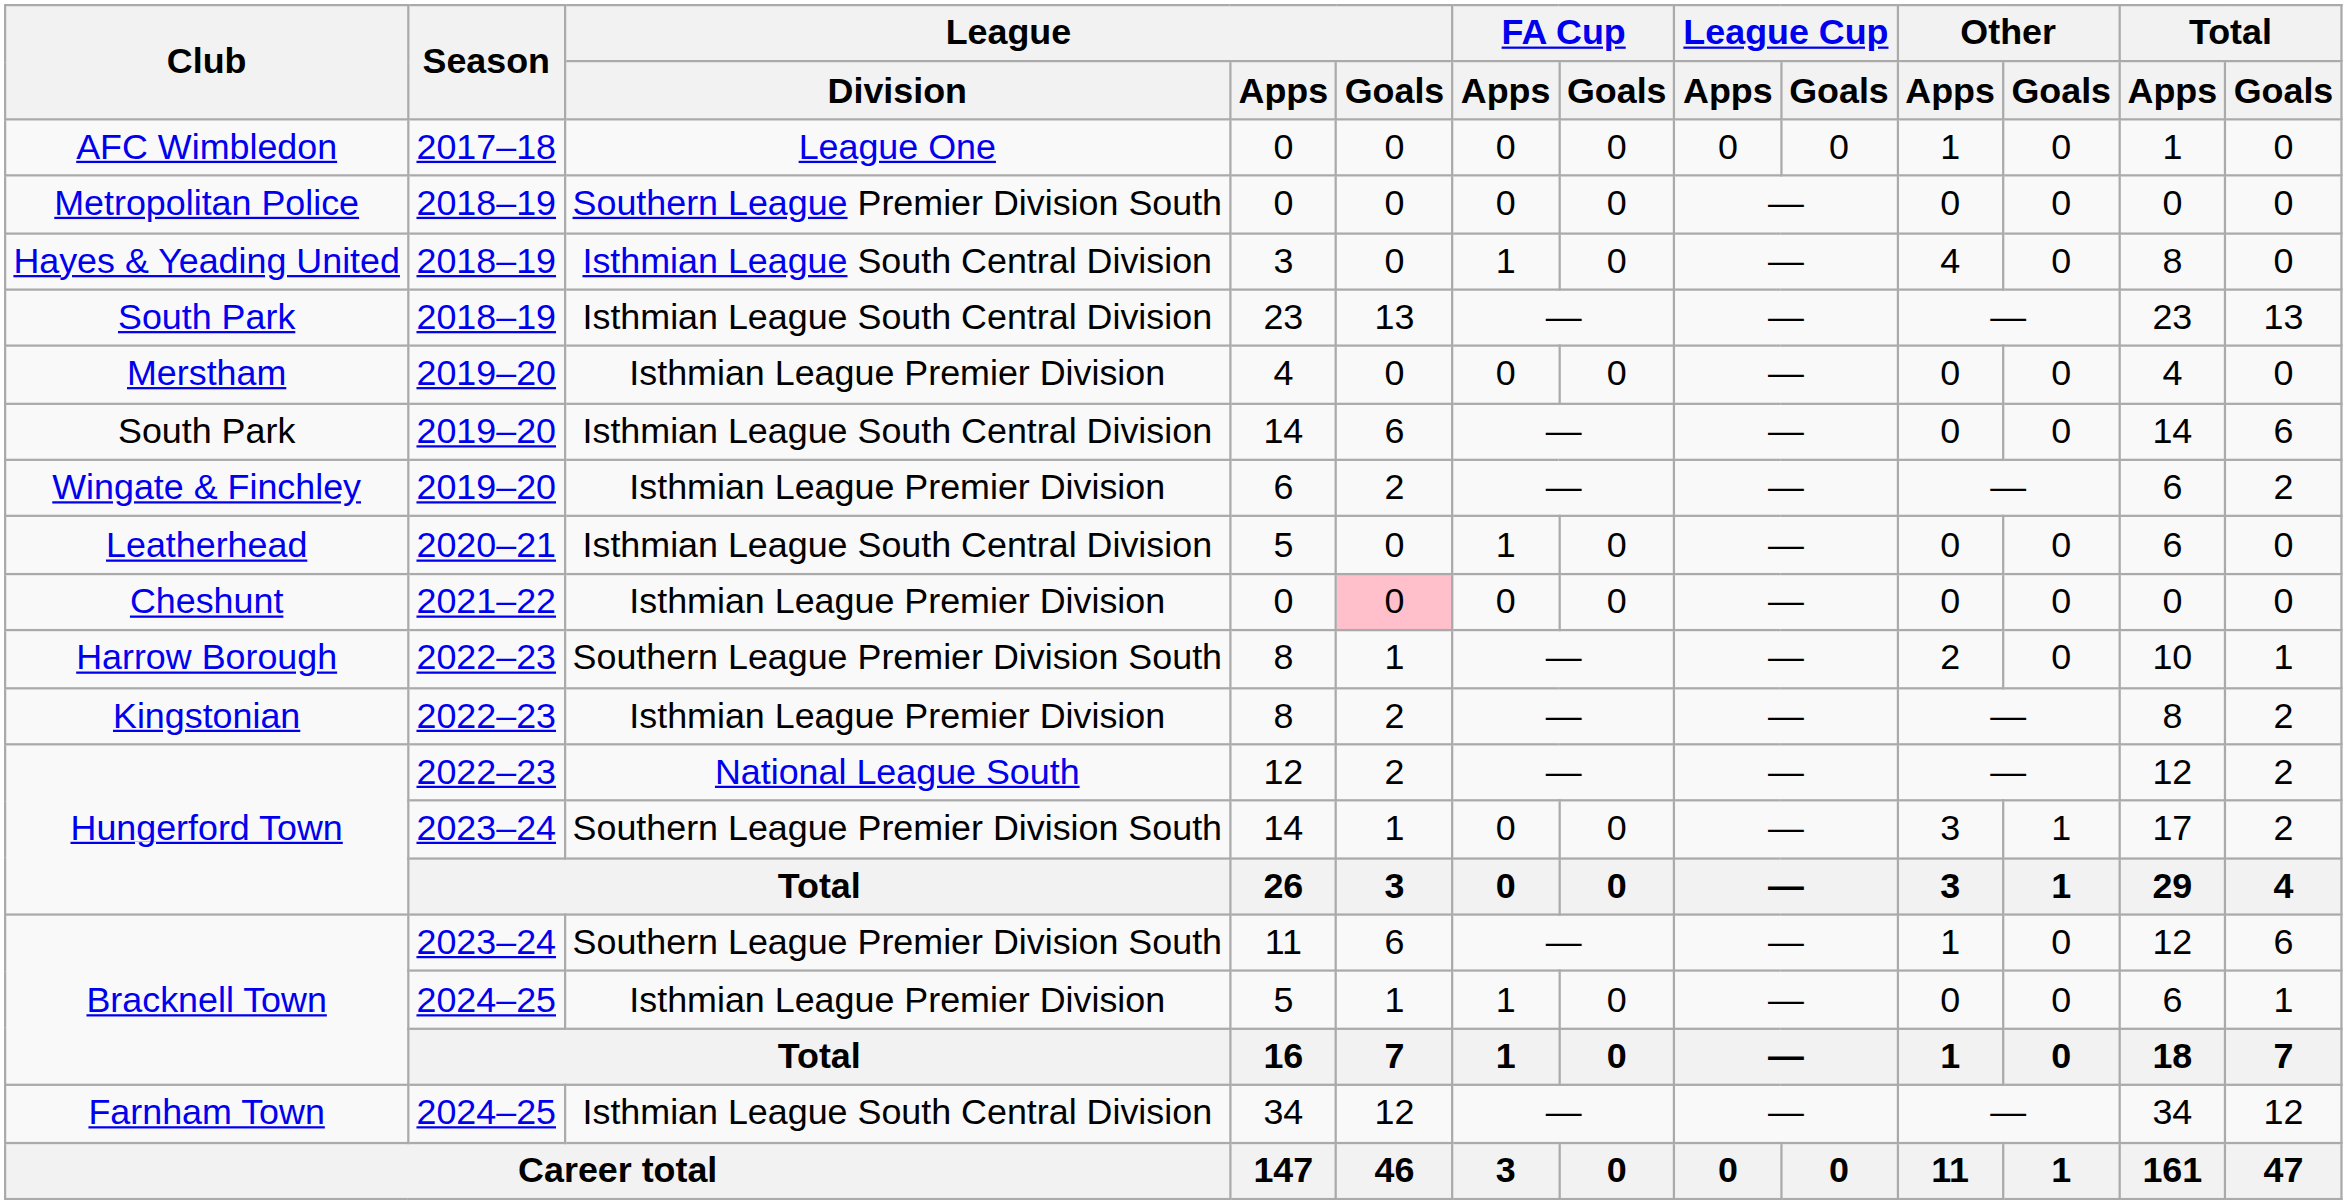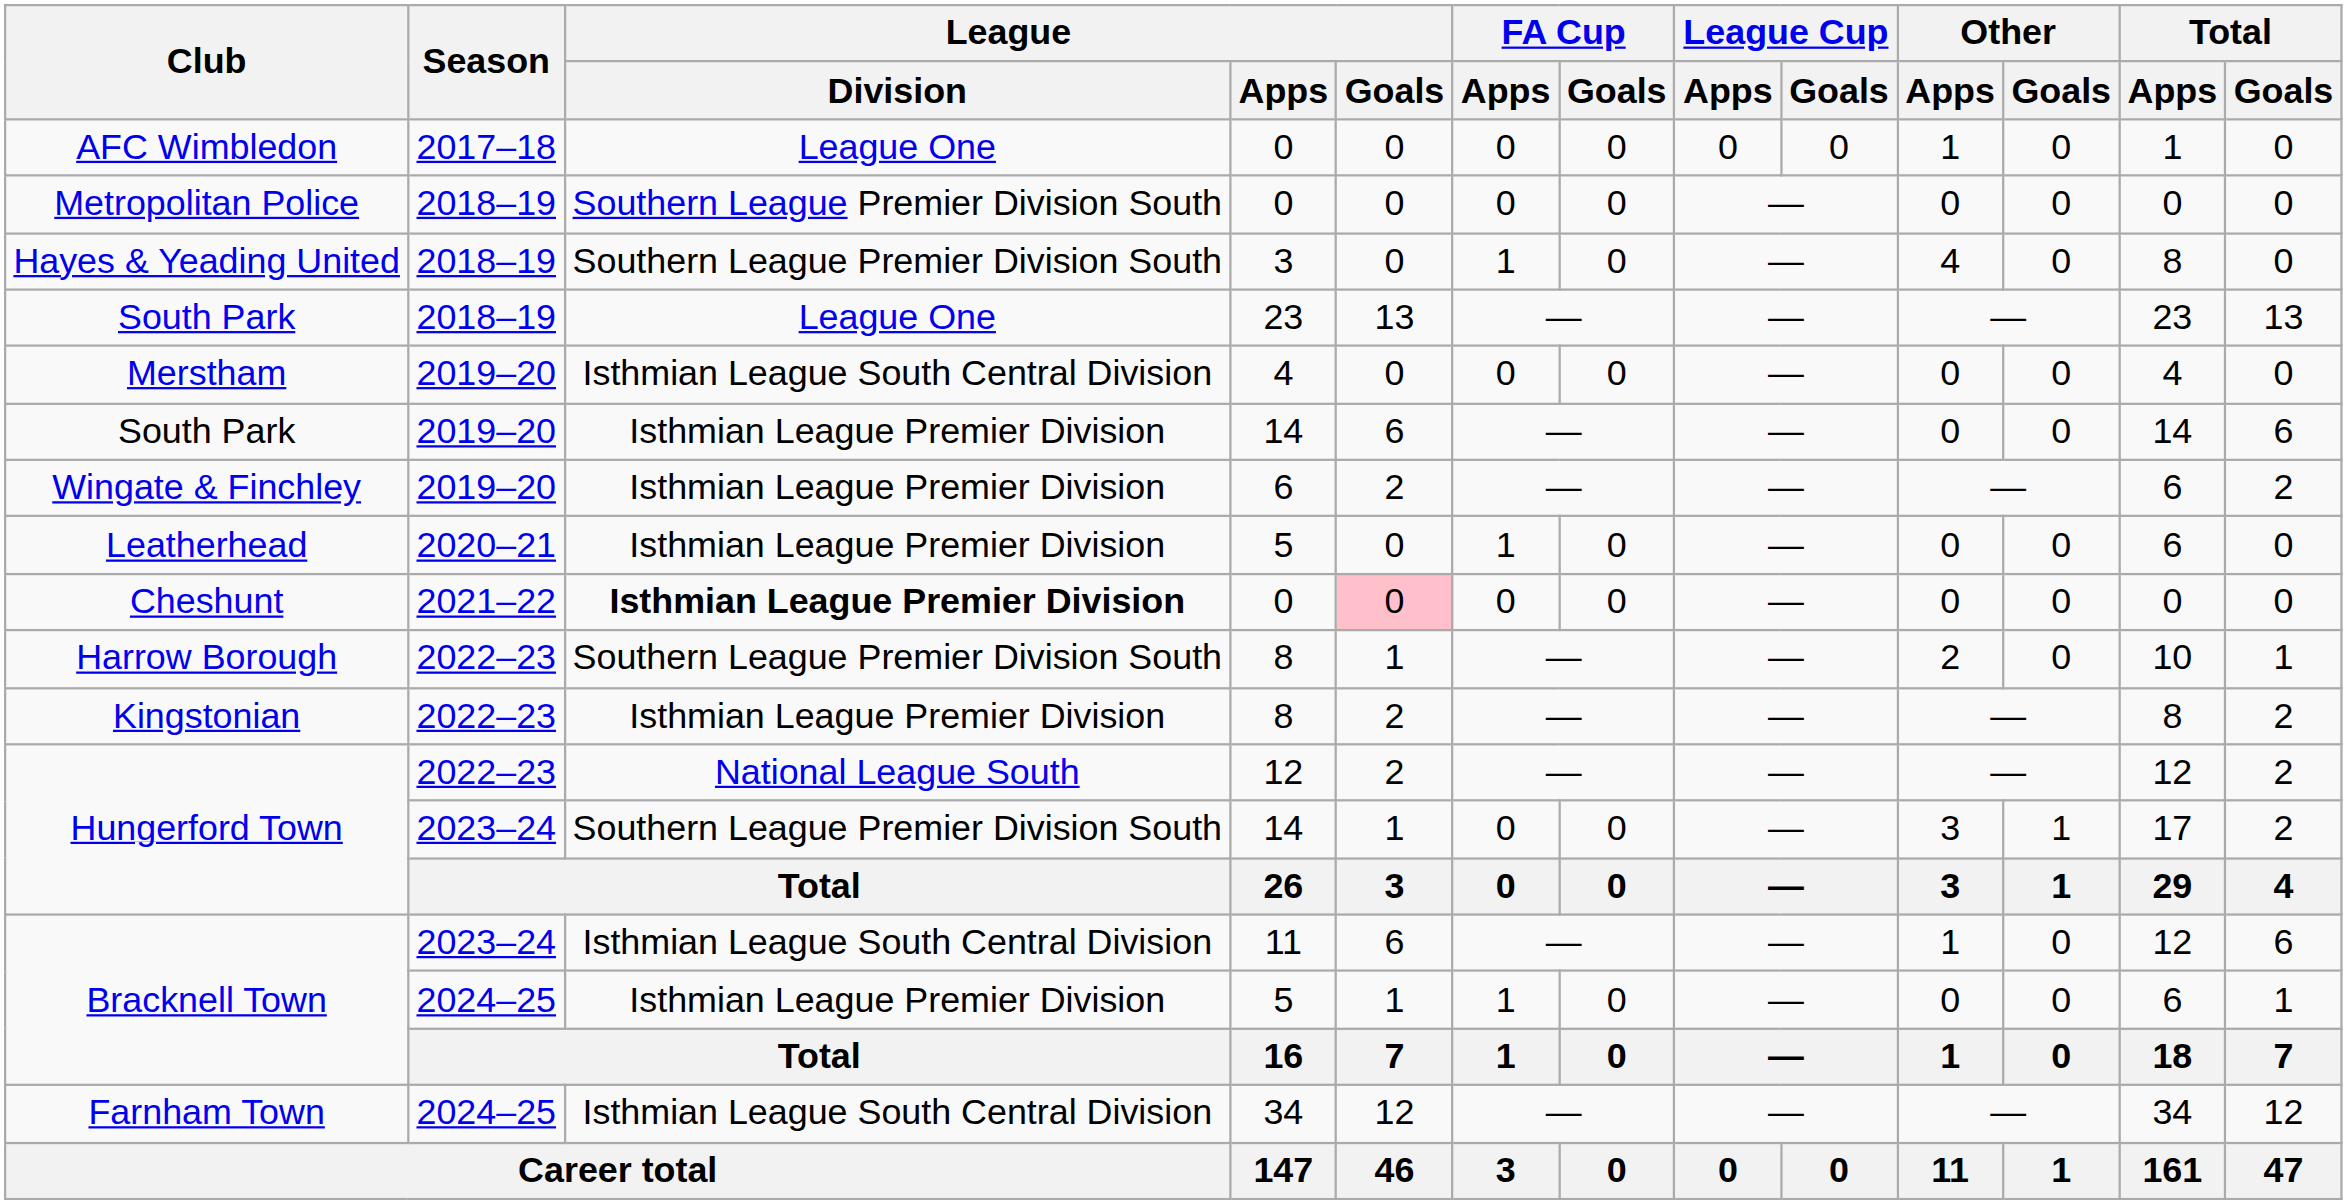Hayes & Yeading United | League / Division: Isthmian League South Central Division -> Southern League Premier Division South
South Park / 23 | League / Division: Isthmian League South Central Division -> League One
Merstham | League / Division: Isthmian League Premier Division -> Isthmian League South Central Division
South Park / 14 | League / Division: Isthmian League South Central Division -> Isthmian League Premier Division
Leatherhead | League / Division: Isthmian League South Central Division -> Isthmian League Premier Division
Cheshunt | League / Division: normal -> bold
Bracknell Town / 11 | League / Division: Southern League Premier Division South -> Isthmian League South Central Division
